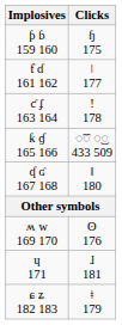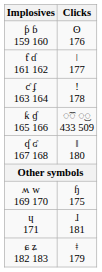ƥ ɓ 159 160 | Clicks: ɧ 175 -> ʘ 176
ʍ w 169 170 | Clicks: ʘ 176 -> ɧ 175
